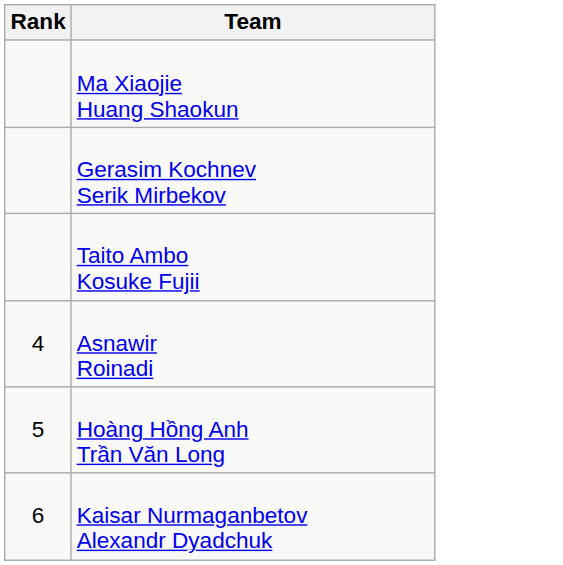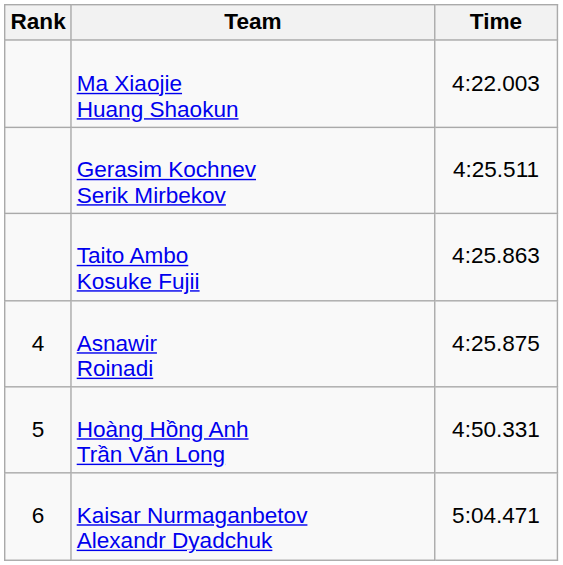+ column: Time | 4:22.003 | 4:25.511 | 4:25.863 | 4:25.875 | 4:50.331 | 5:04.471
